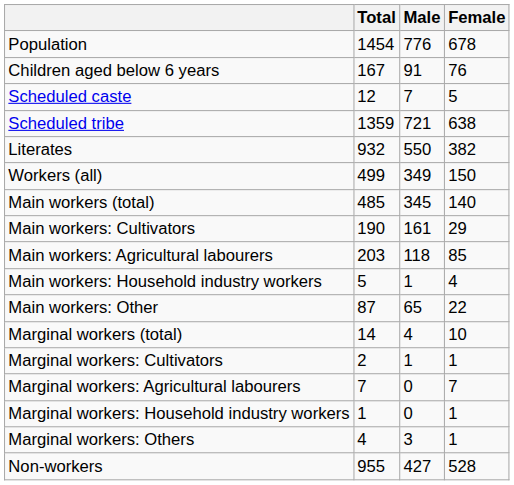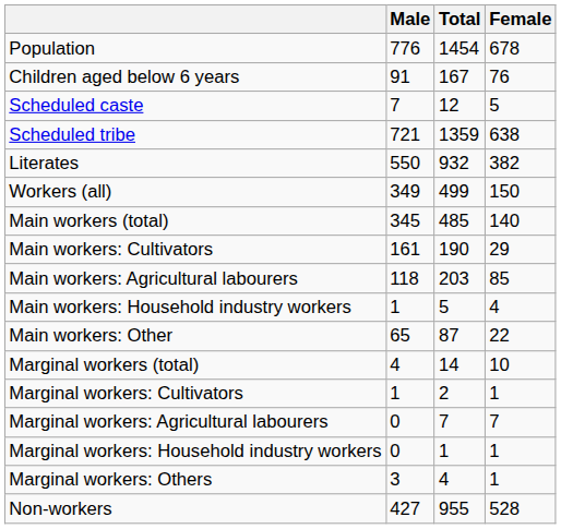columns swapped: Total <-> Male
